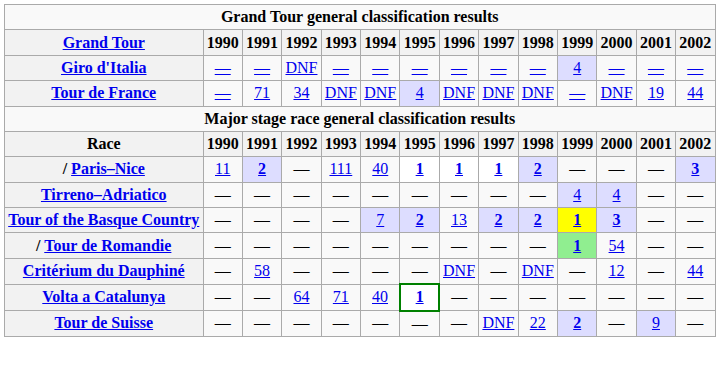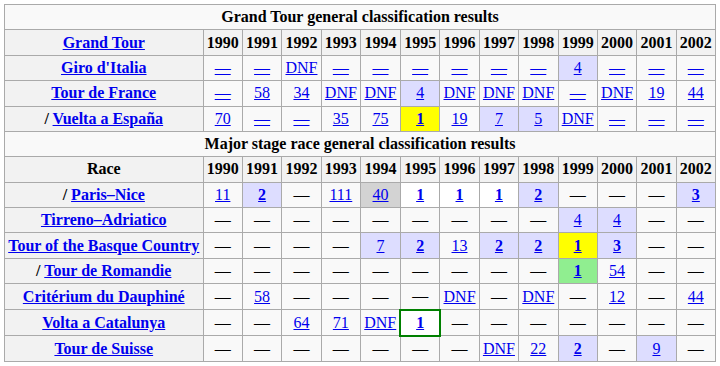Tour de France | 1991: 71 -> 58
+ row: / Vuelta a España | 70 | — | — | 35 | 75 | 1 | 19 | 7 | 5 | DNF | — | — | —
/ Paris–Nice | 1994: no background -> lightgrey background
Volta a Catalunya | 1994: 40 -> DNF
